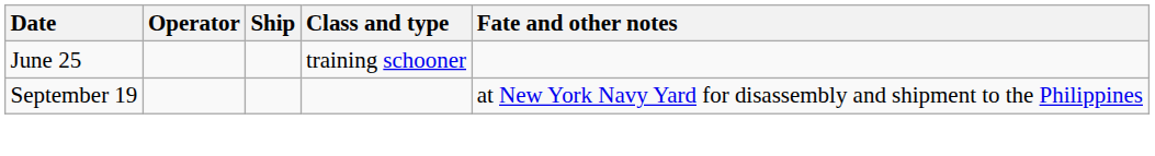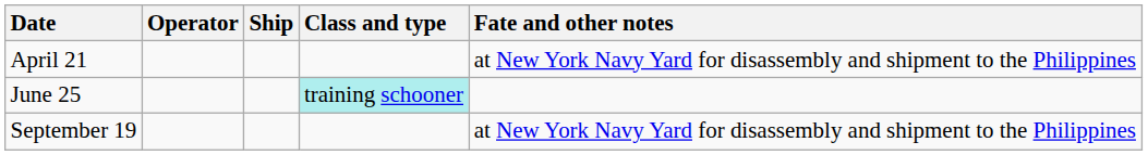+ row: April 21 | at New York Navy Yard for disassembly and shipment to the Philippines
June 25 | Class and type: no background -> paleturquoise background
